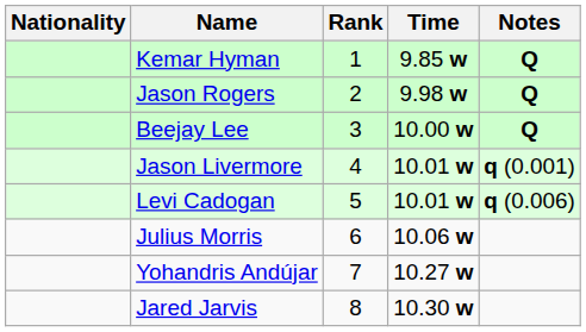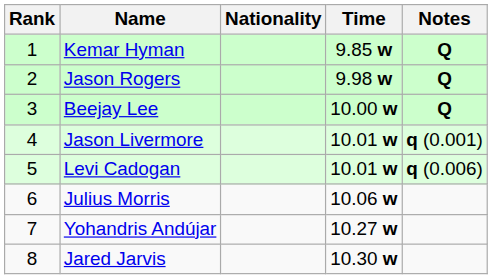columns swapped: Rank <-> Nationality
